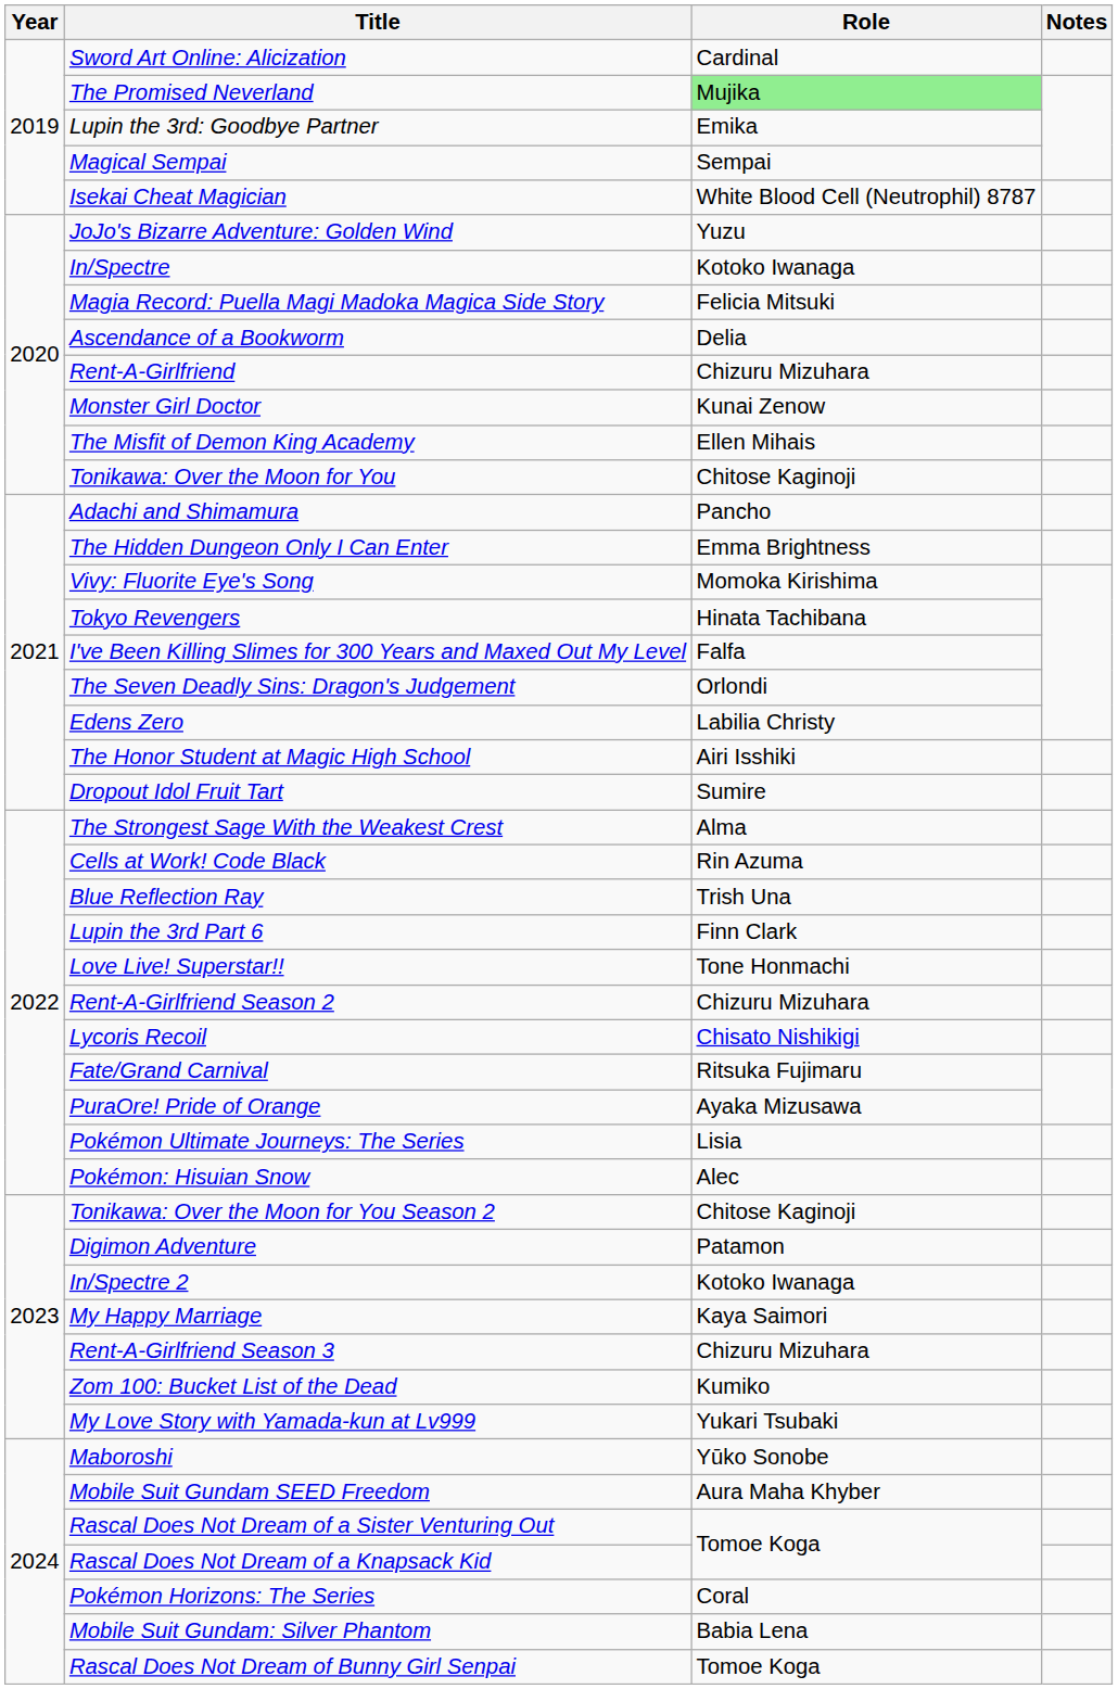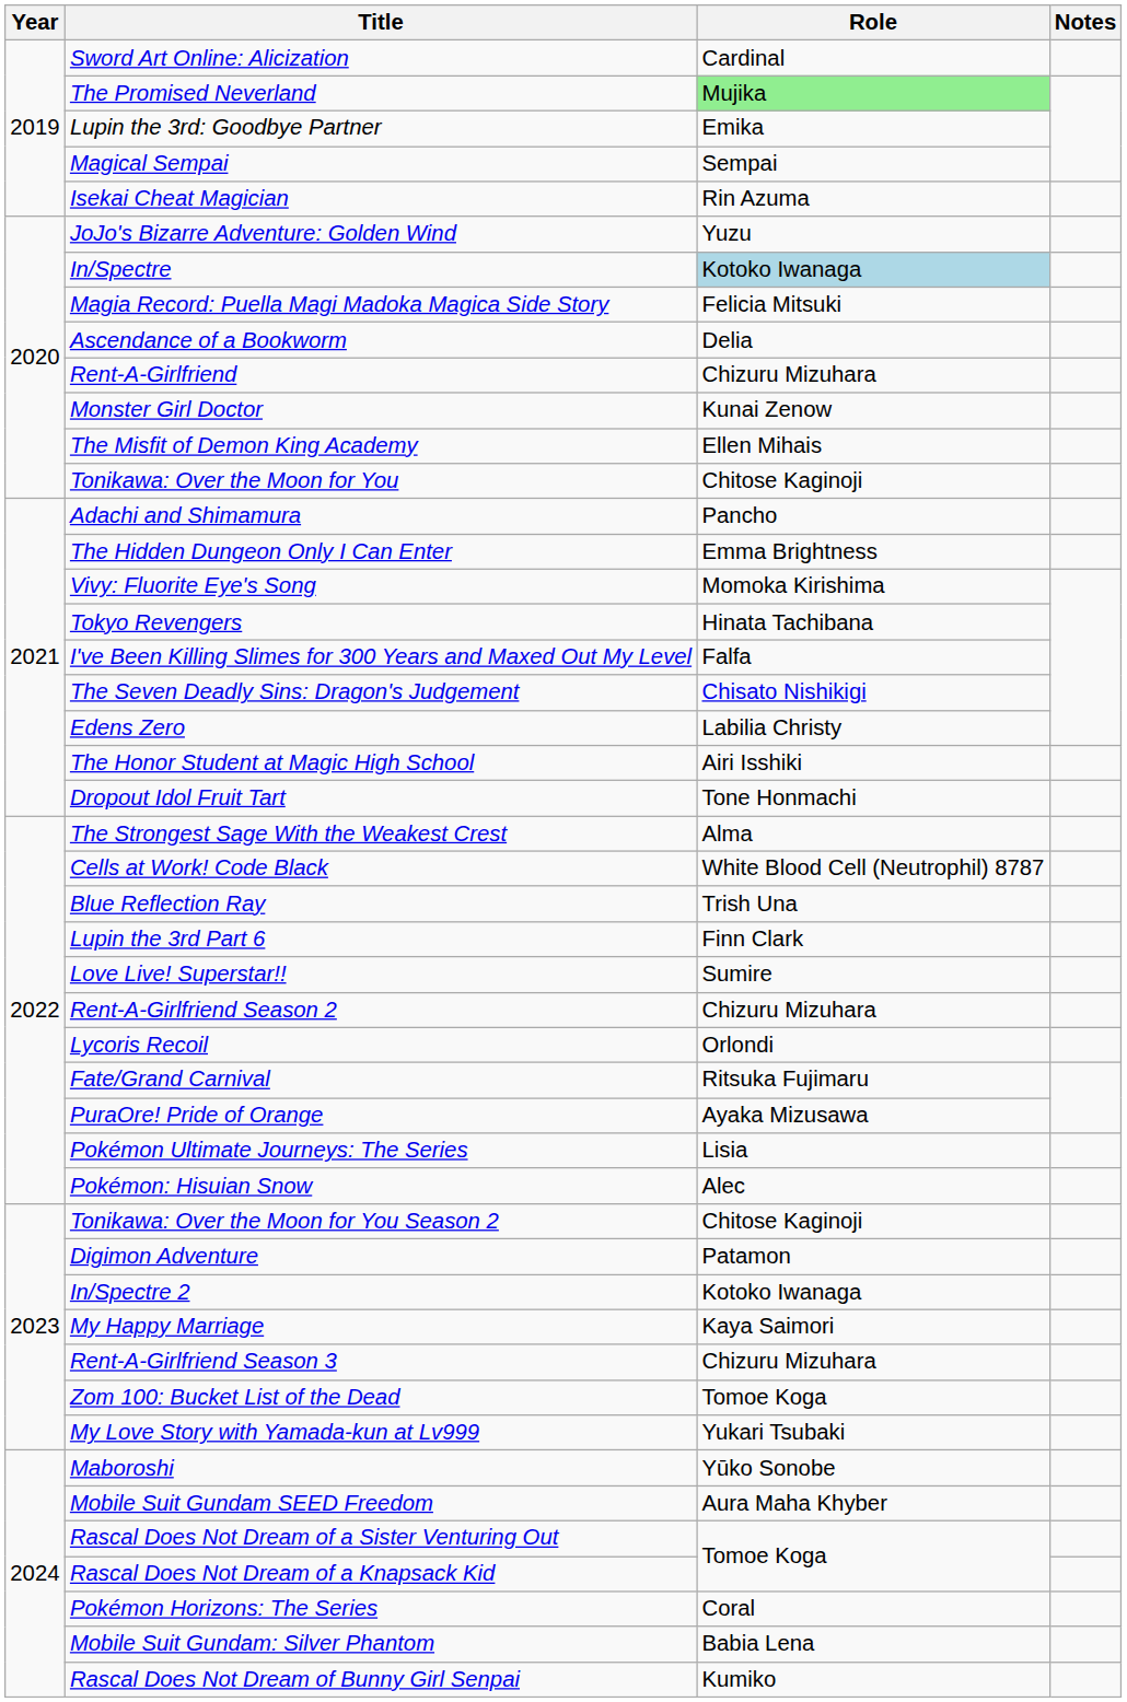Isekai Cheat Magician | Role: White Blood Cell (Neutrophil) 8787 -> Rin Azuma
In/Spectre | Role: no background -> lightblue background
The Seven Deadly Sins: Dragon's Judgement | Role: Orlondi -> Chisato Nishikigi
Dropout Idol Fruit Tart | Role: Sumire -> Tone Honmachi
Cells at Work! Code Black | Role: Rin Azuma -> White Blood Cell (Neutrophil) 8787
Love Live! Superstar!! | Role: Tone Honmachi -> Sumire
Lycoris Recoil | Role: Chisato Nishikigi -> Orlondi
Zom 100: Bucket List of the Dead | Role: Kumiko -> Tomoe Koga
Rascal Does Not Dream of Bunny Girl Senpai | Role: Tomoe Koga -> Kumiko
